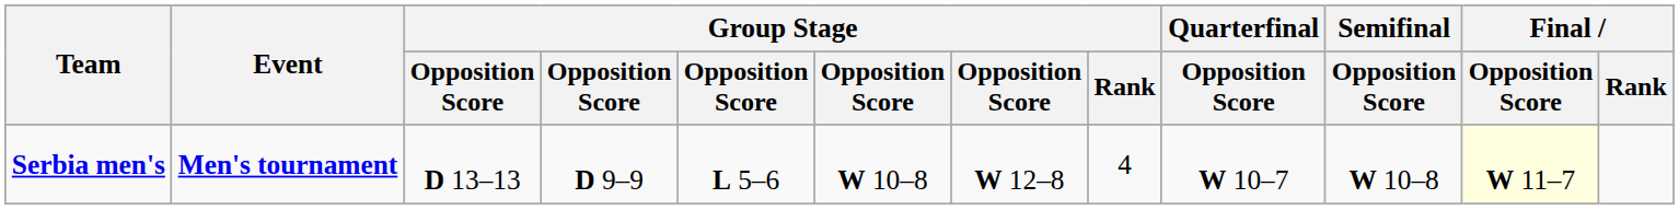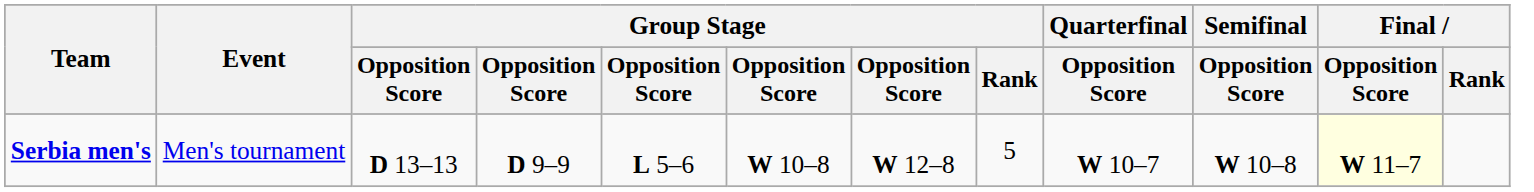Serbia men's | Event: bold -> normal
Serbia men's | Group Stage / Rank: 4 -> 5
